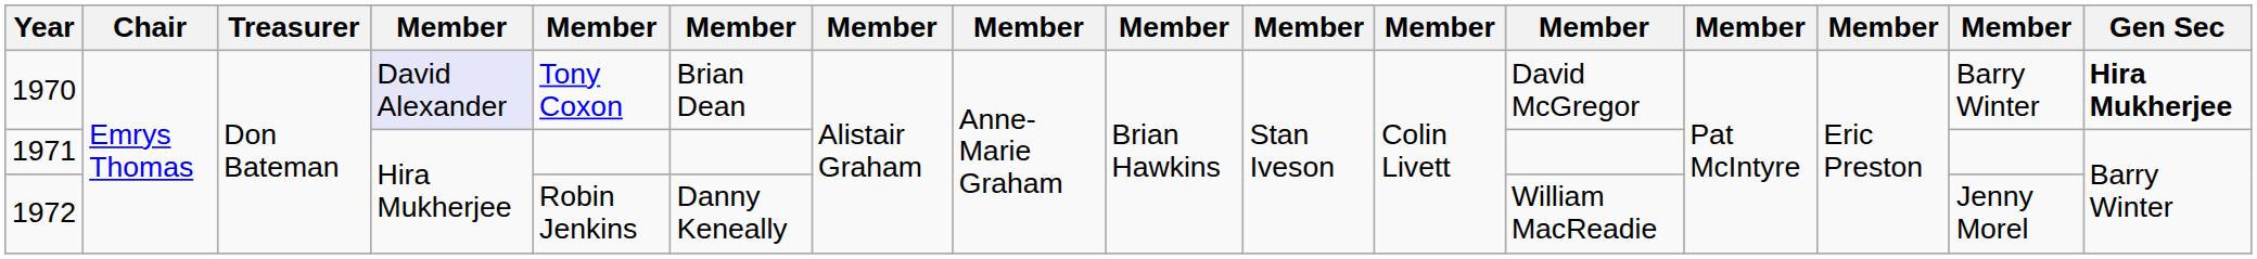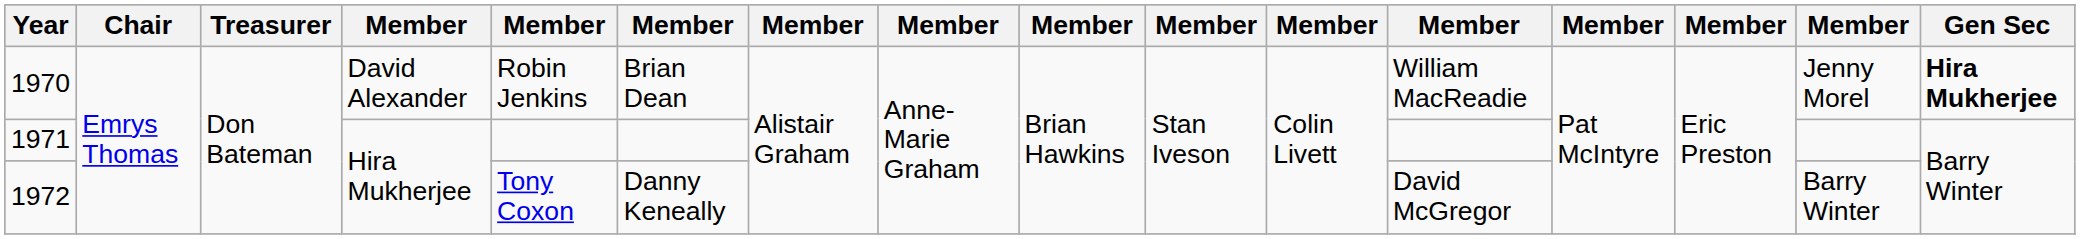1970 | column 4: lavender background -> no background
1970 | column 5: Tony Coxon -> Robin Jenkins
1970 | column 12: David McGregor -> William MacReadie
1970 | column 15: Barry Winter -> Jenny Morel
1972 | column 5: Robin Jenkins -> Tony Coxon
1972 | column 12: William MacReadie -> David McGregor
1972 | column 15: Jenny Morel -> Barry Winter
